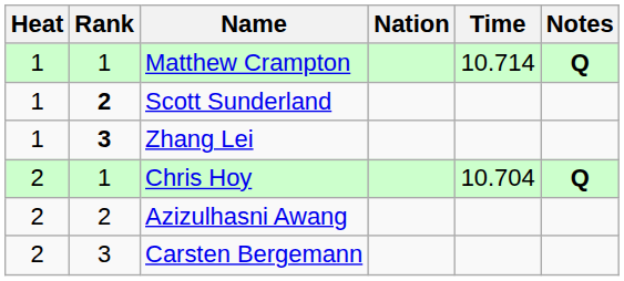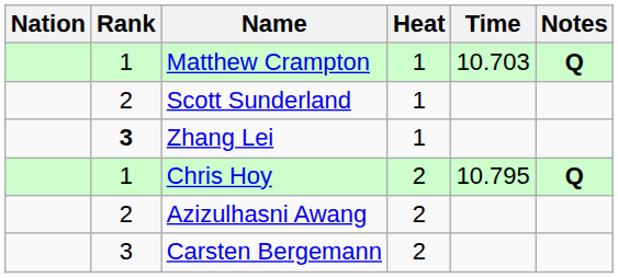columns swapped: Heat <-> Nation
Matthew Crampton | Time: 10.714 -> 10.703
Scott Sunderland | Rank: bold -> normal
Chris Hoy | Time: 10.704 -> 10.795
